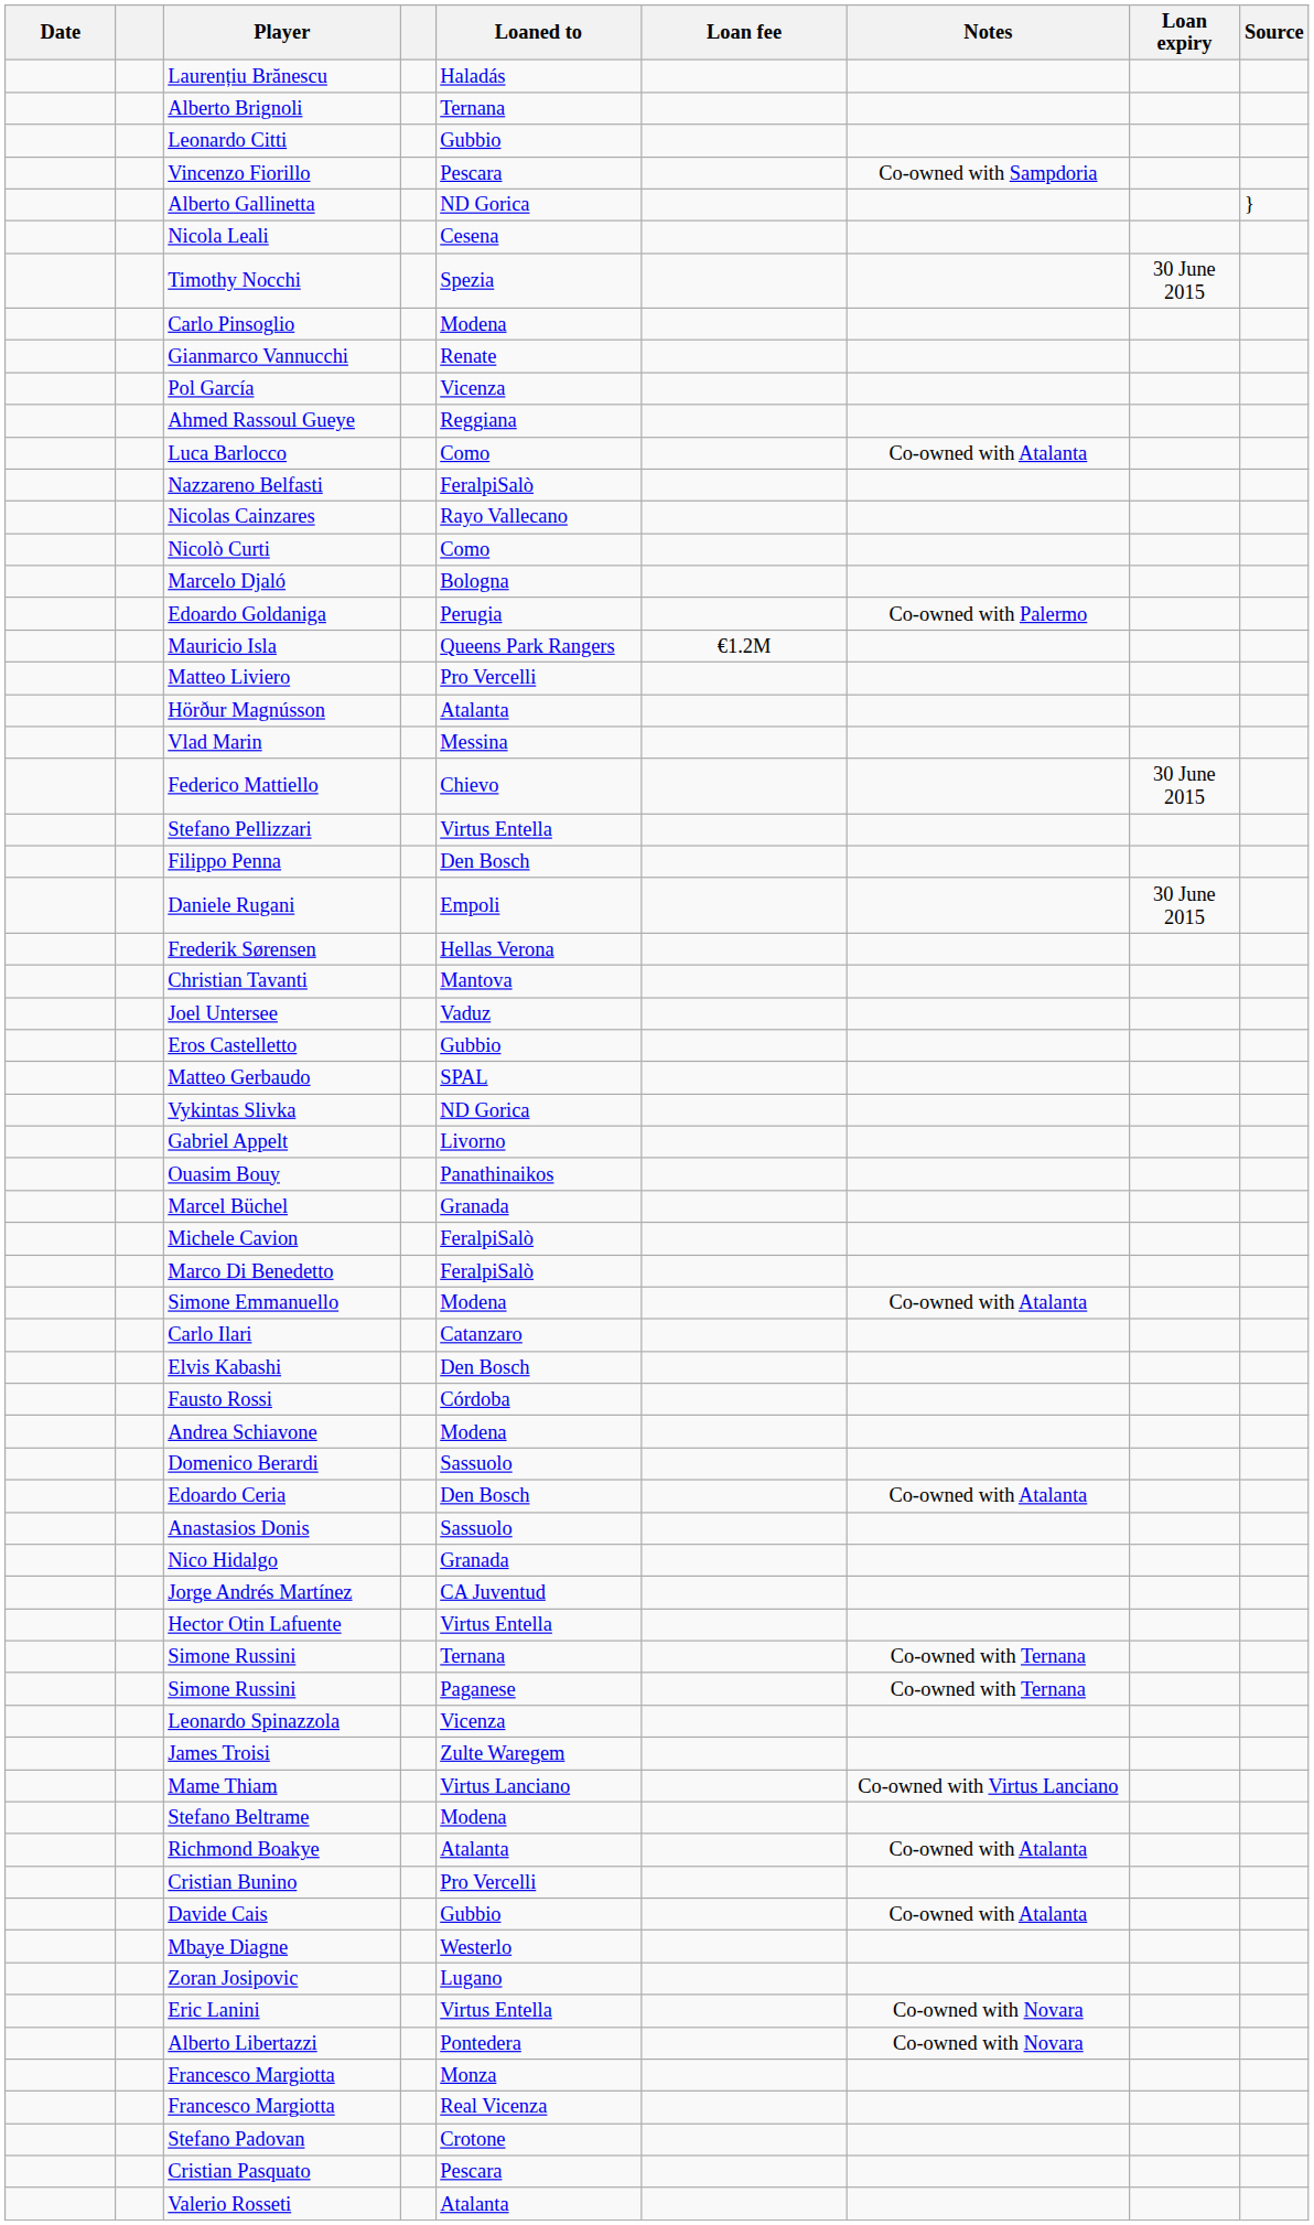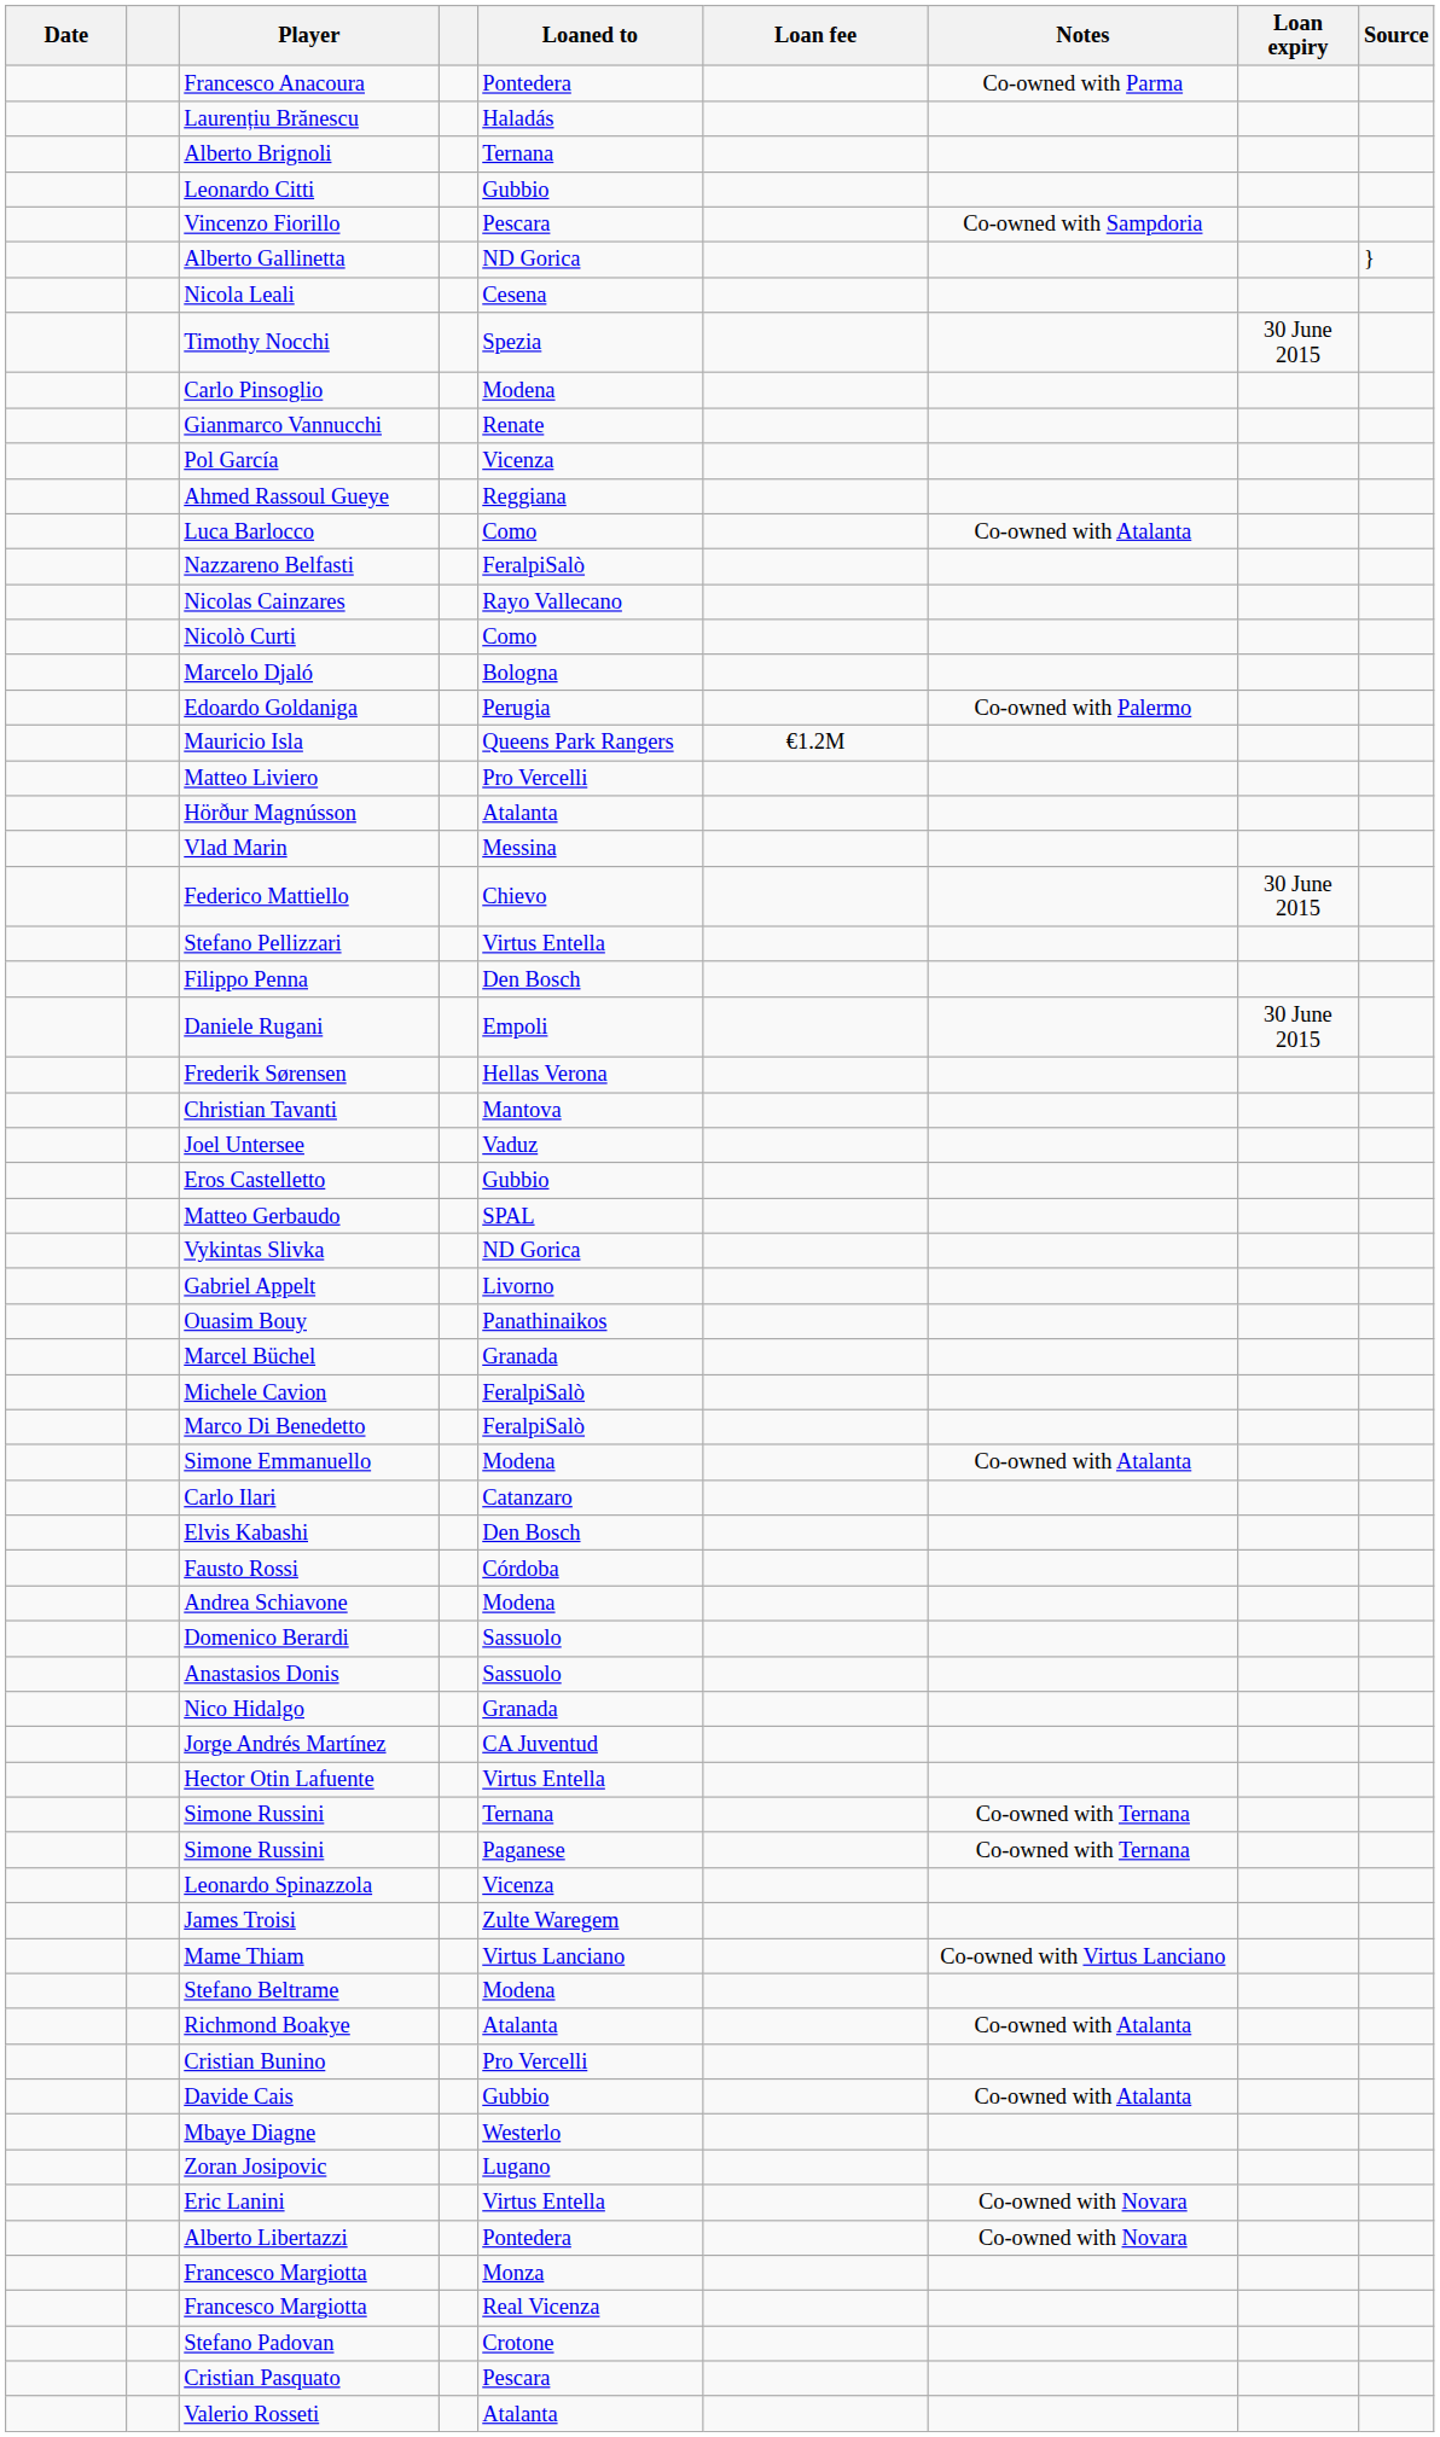+ row: Francesco Anacoura | Pontedera | Co-owned with Parma
- row: Edoardo Ceria | Den Bosch | Co-owned with Atalanta
